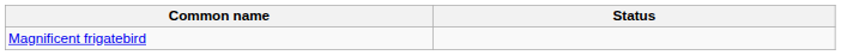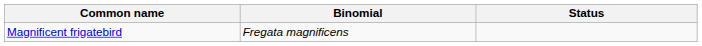+ column: Binomial | Fregata magnificens
